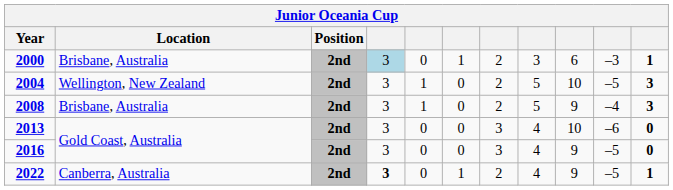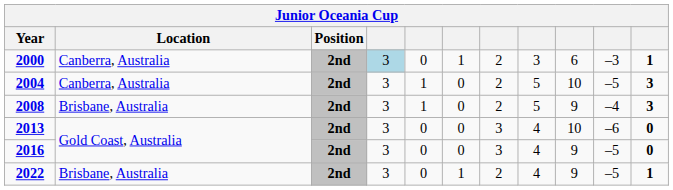2000 | Location: Brisbane, Australia -> Canberra, Australia
2004 | Location: Wellington, New Zealand -> Canberra, Australia
2022 | Location: Canberra, Australia -> Brisbane, Australia
2022 | column 4: bold -> normal
